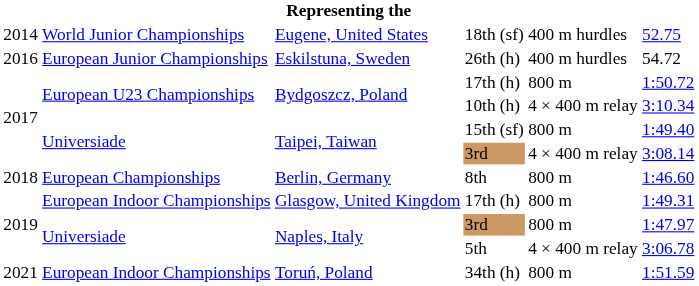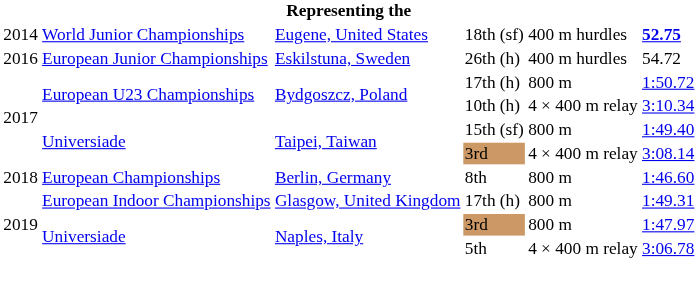18th (sf) | column 6: normal -> bold
- row: 2021 | European Indoor Championships | Toruń, Poland | 34th (h) | 800 m | 1:51.59
